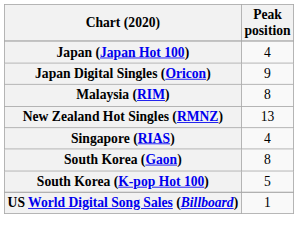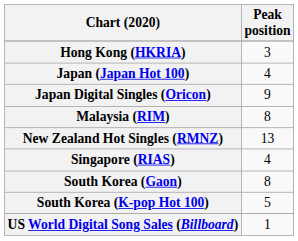+ row: Hong Kong (HKRIA) | 3
